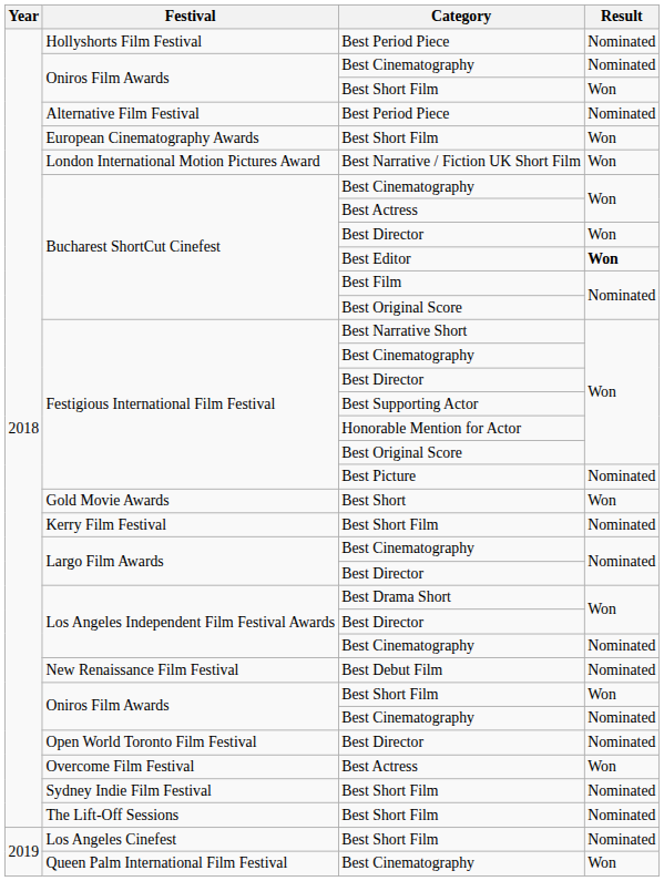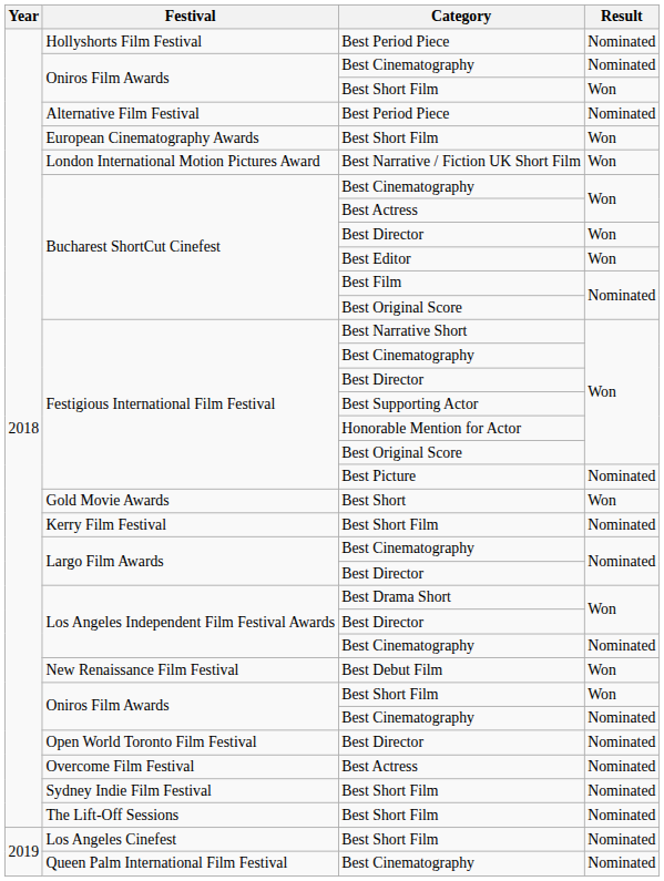Bucharest ShortCut Cinefest / Best Editor | Result: bold -> normal
New Renaissance Film Festival | Result: Nominated -> Won
Overcome Film Festival | Result: Won -> Nominated
Queen Palm International Film Festival | Result: Won -> Nominated
